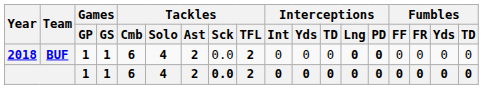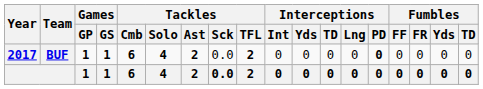BUF | Year: 2018 -> 2017
BUF | Interceptions / Lng: bold -> normal
